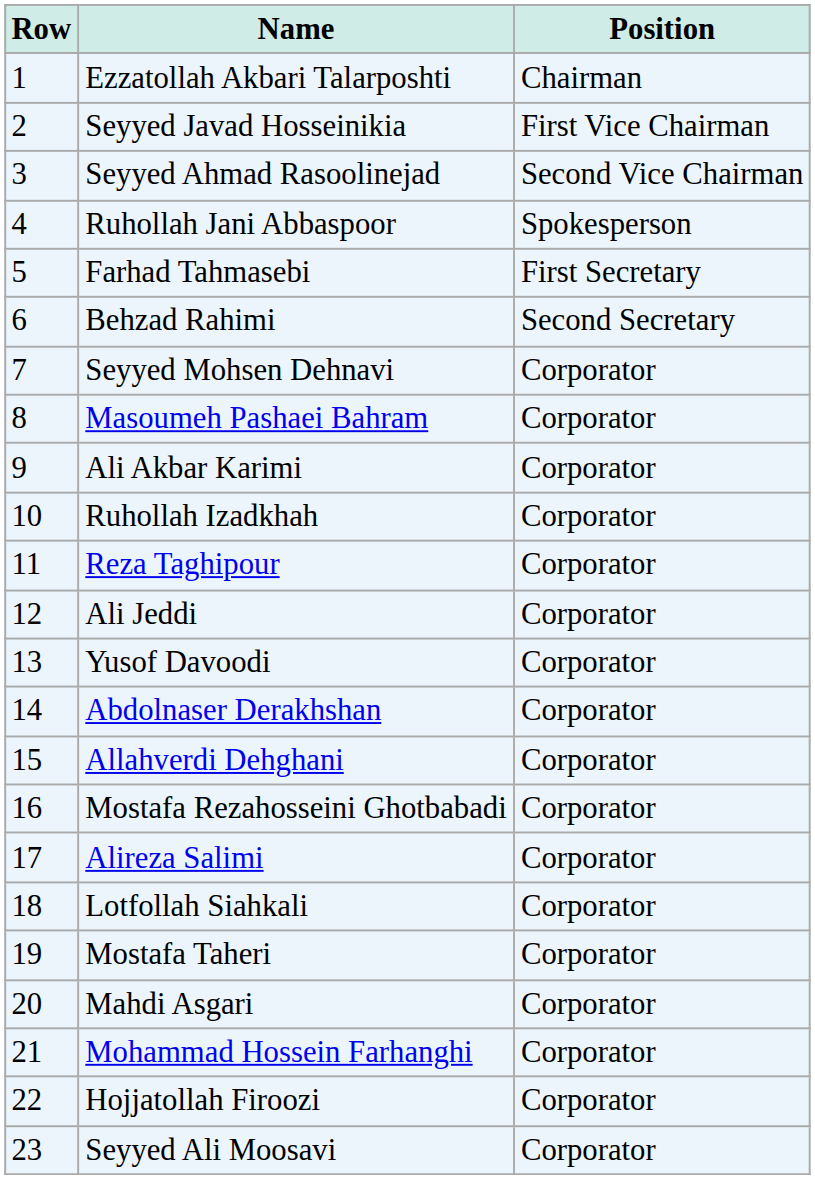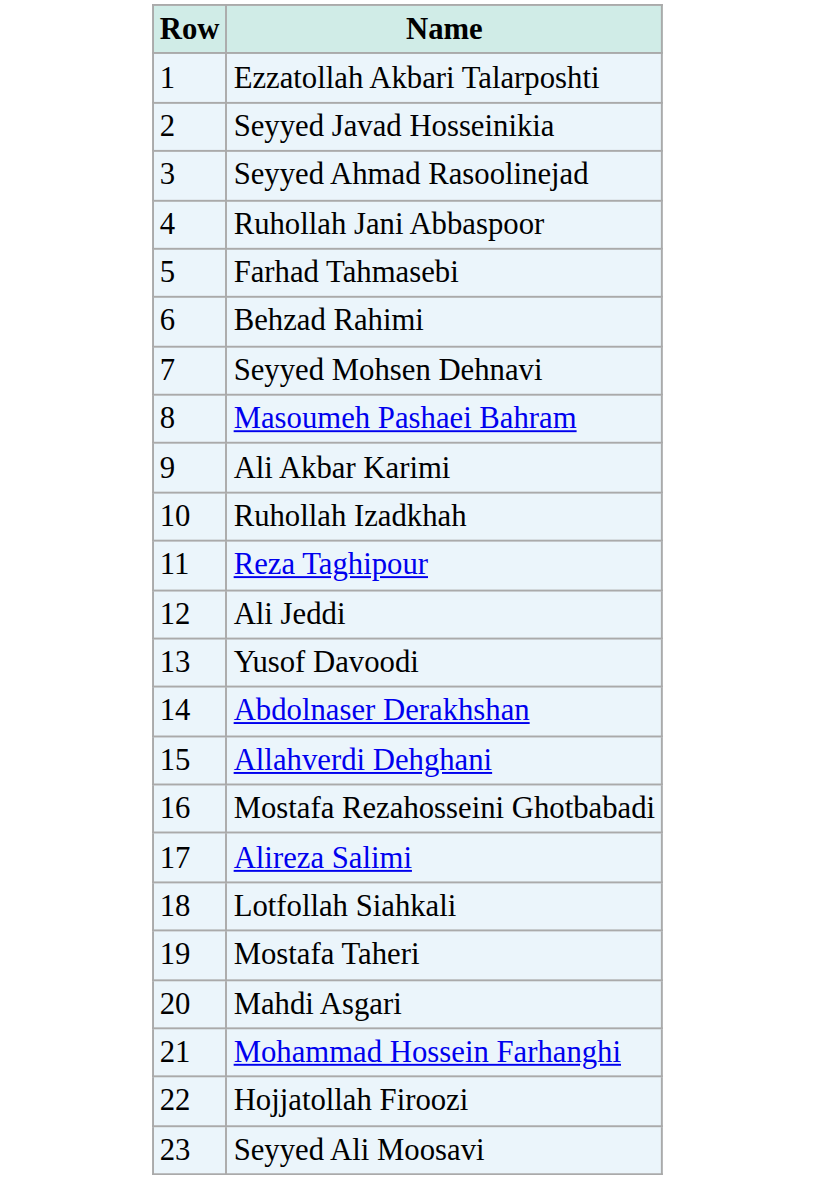- column: Position | Chairman | First Vice Chairman | Second Vice Chairman | Spokesperson | First Secretary | Second Secretary | Corporator | Corporator | Corporator | Corporator | Corporator | Corporator | Corporator | Corporator | Corporator | Corporator | Corporator | Corporator | Corporator | Corporator | Corporator | Corporator | Corporator
